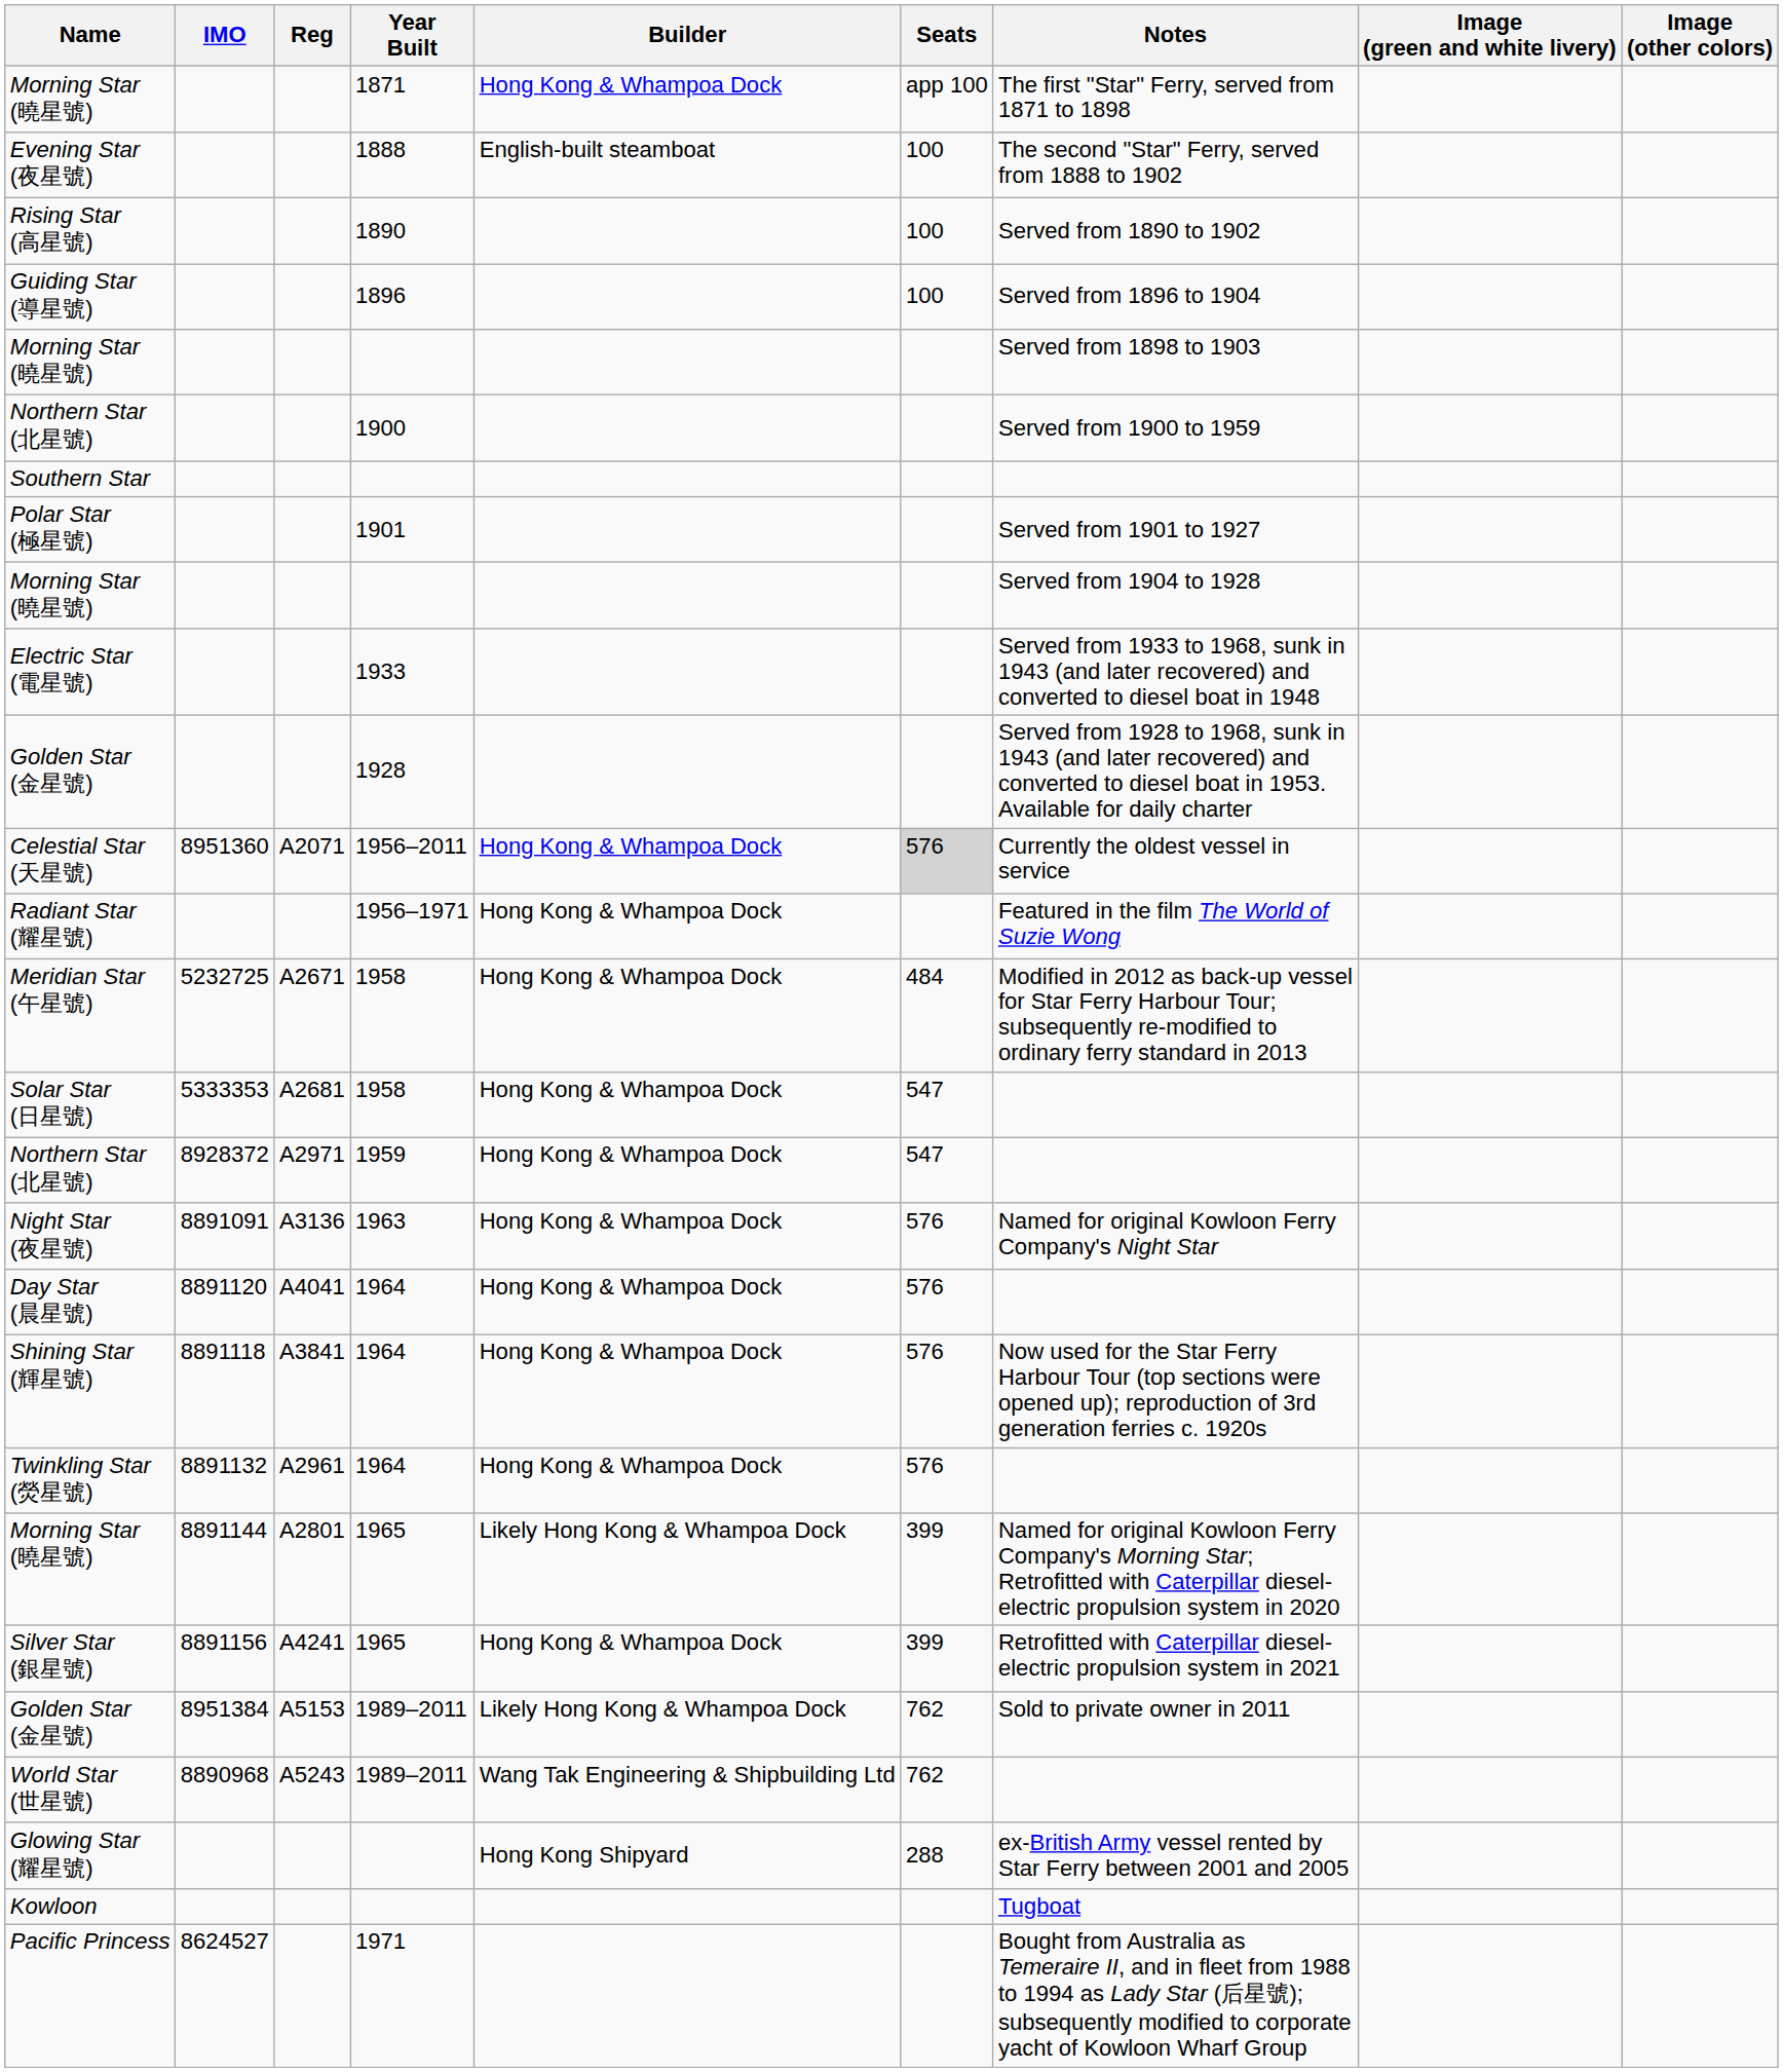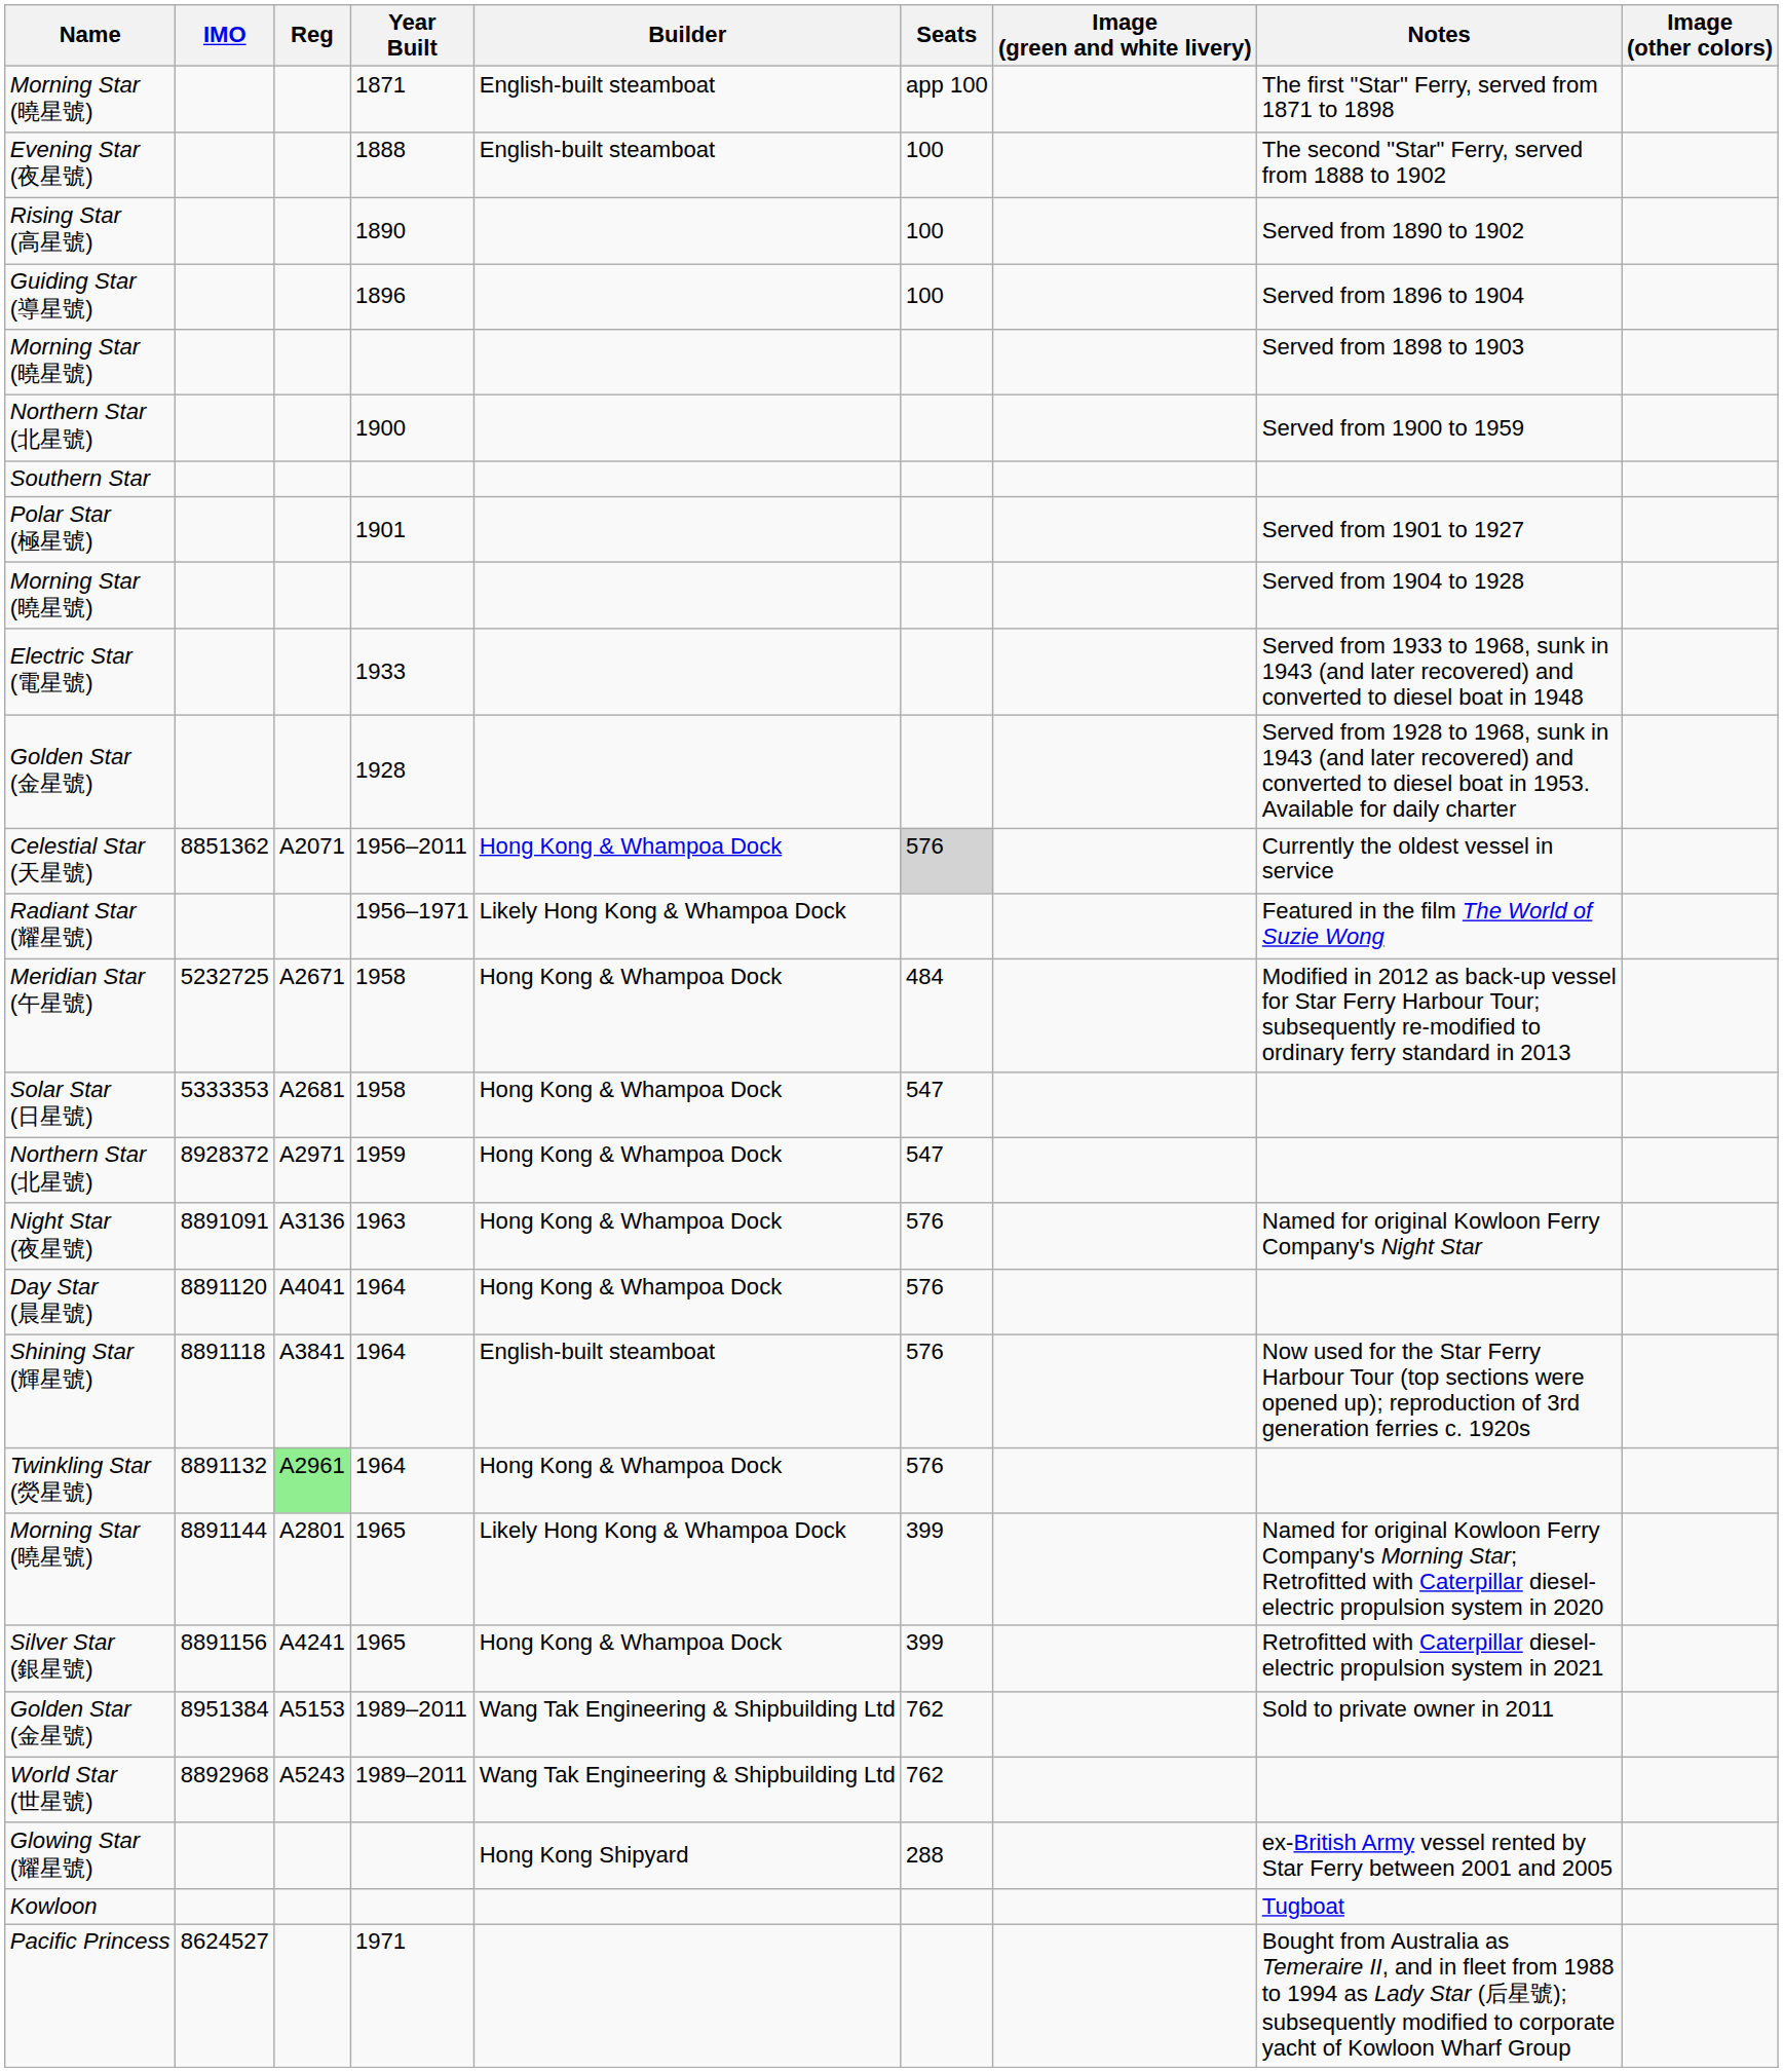columns swapped: Notes <-> Image (green and white livery)
Morning Star (曉星號) / 1871 | Builder: Hong Kong & Whampoa Dock -> English-built steamboat
Celestial Star (天星號) | IMO: 8951360 -> 8851362
Radiant Star (耀星號) | Builder: Hong Kong & Whampoa Dock -> Likely Hong Kong & Whampoa Dock
Shining Star (輝星號) | Builder: Hong Kong & Whampoa Dock -> English-built steamboat
Twinkling Star (熒星號) | Reg: no background -> lightgreen background
Golden Star (金星號) / 1989–2011 | Builder: Likely Hong Kong & Whampoa Dock -> Wang Tak Engineering & Shipbuilding Ltd
World Star (世星號) | IMO: 8890968 -> 8892968
